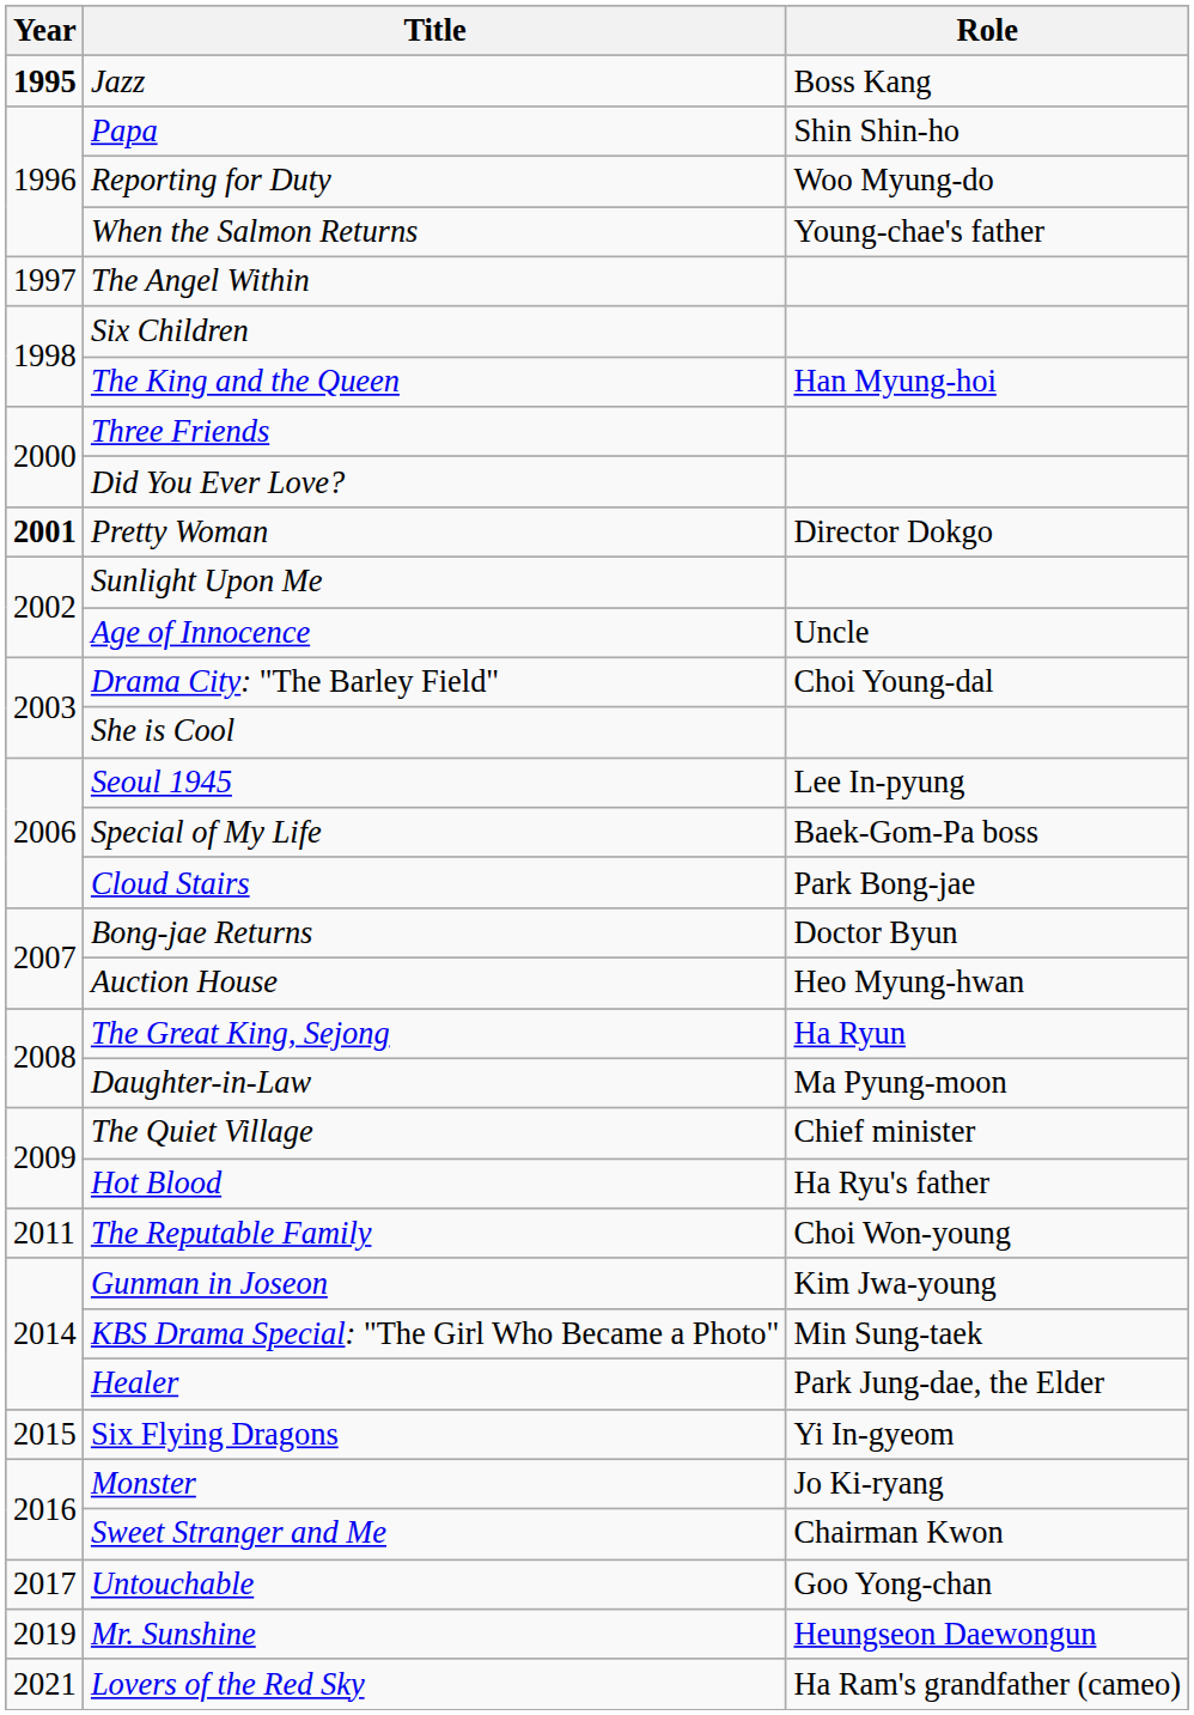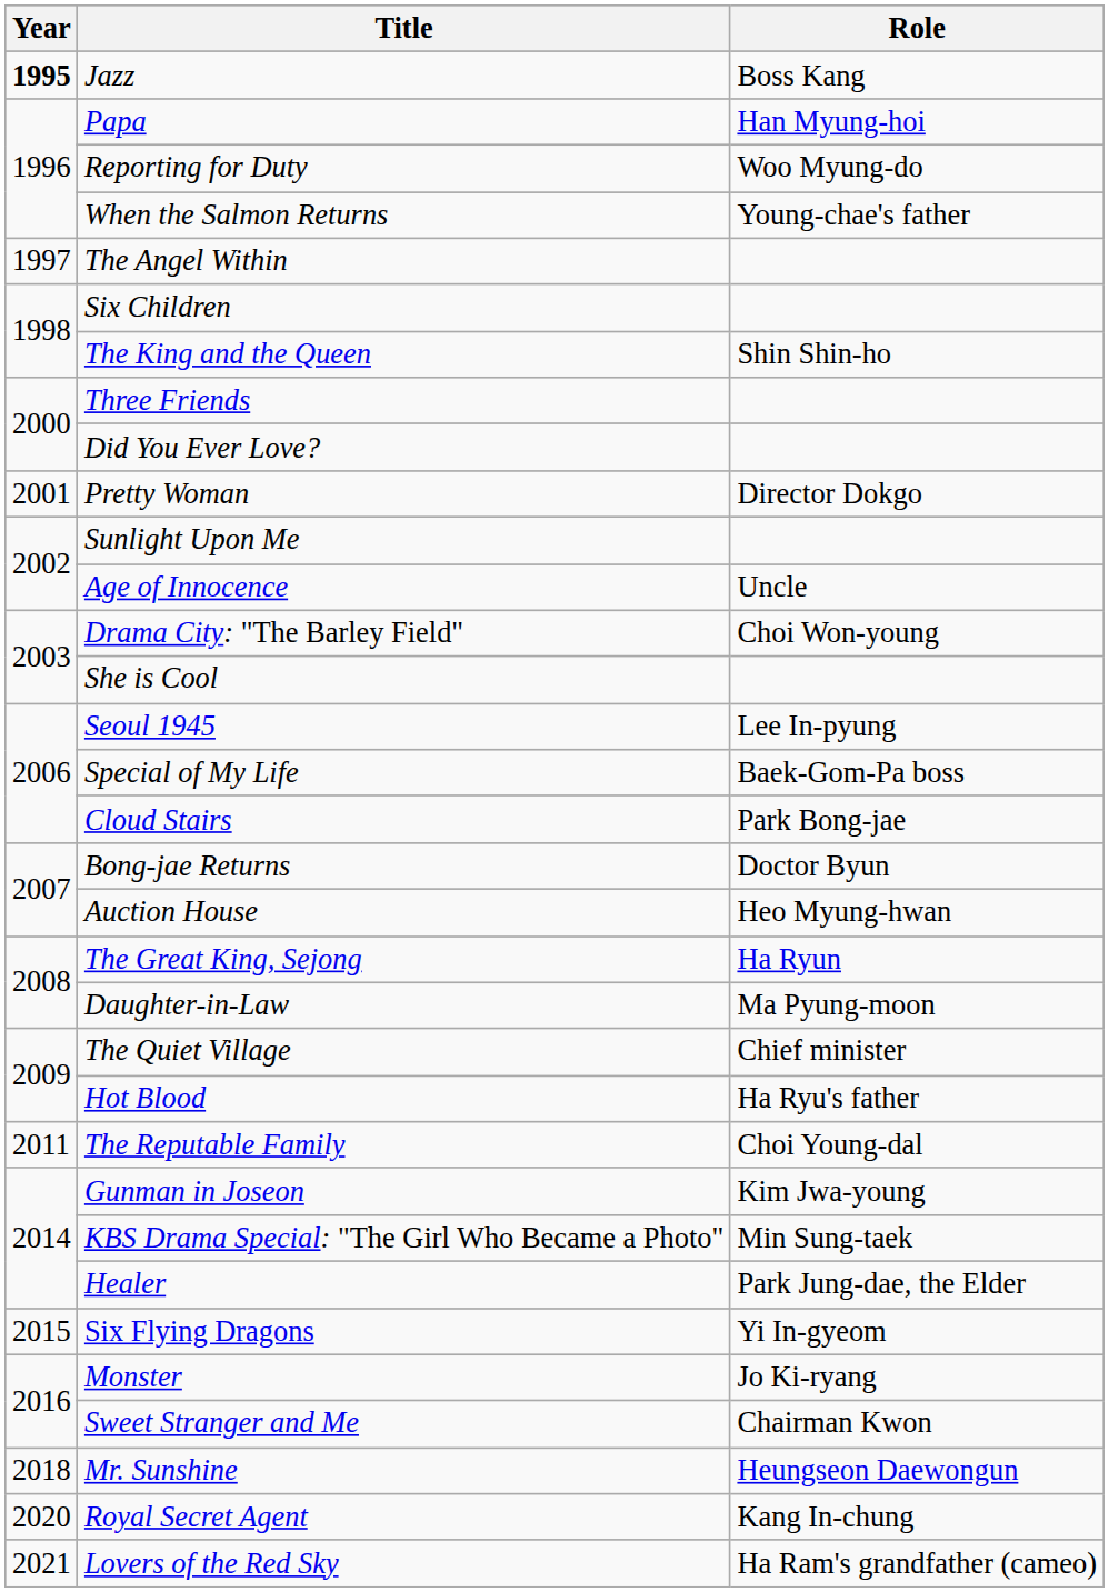Papa | Role: Shin Shin-ho -> Han Myung-hoi
The King and the Queen | Role: Han Myung-hoi -> Shin Shin-ho
Pretty Woman | Year: bold -> normal
Drama City: "The Barley Field" | Role: Choi Young-dal -> Choi Won-young
The Reputable Family | Role: Choi Won-young -> Choi Young-dal
- row: 2017 | Untouchable | Goo Yong-chan
Mr. Sunshine | Year: 2019 -> 2018
+ row: 2020 | Royal Secret Agent | Kang In-chung
